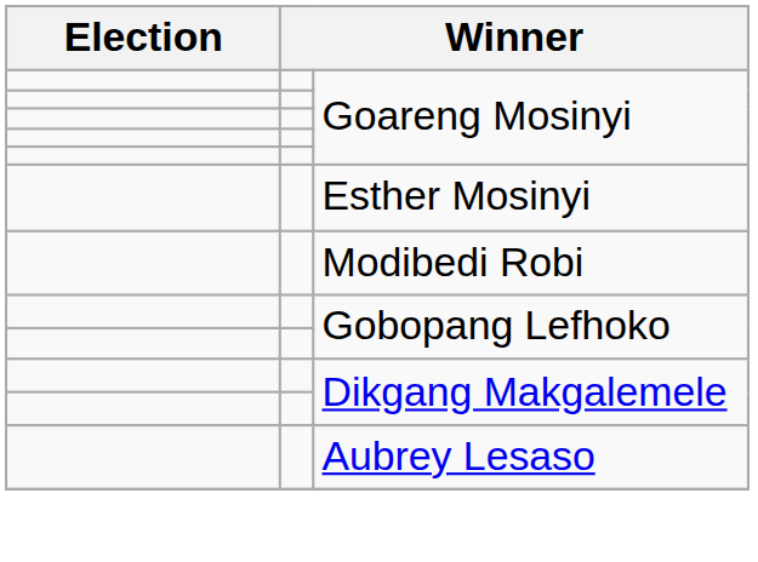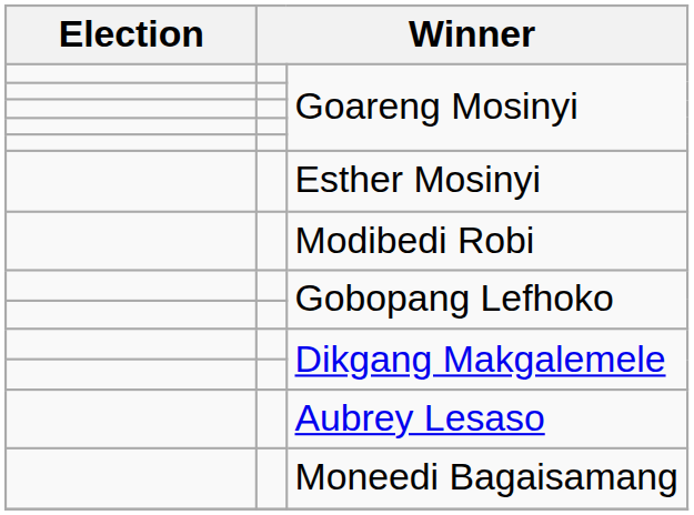+ row: Moneedi Bagaisamang
